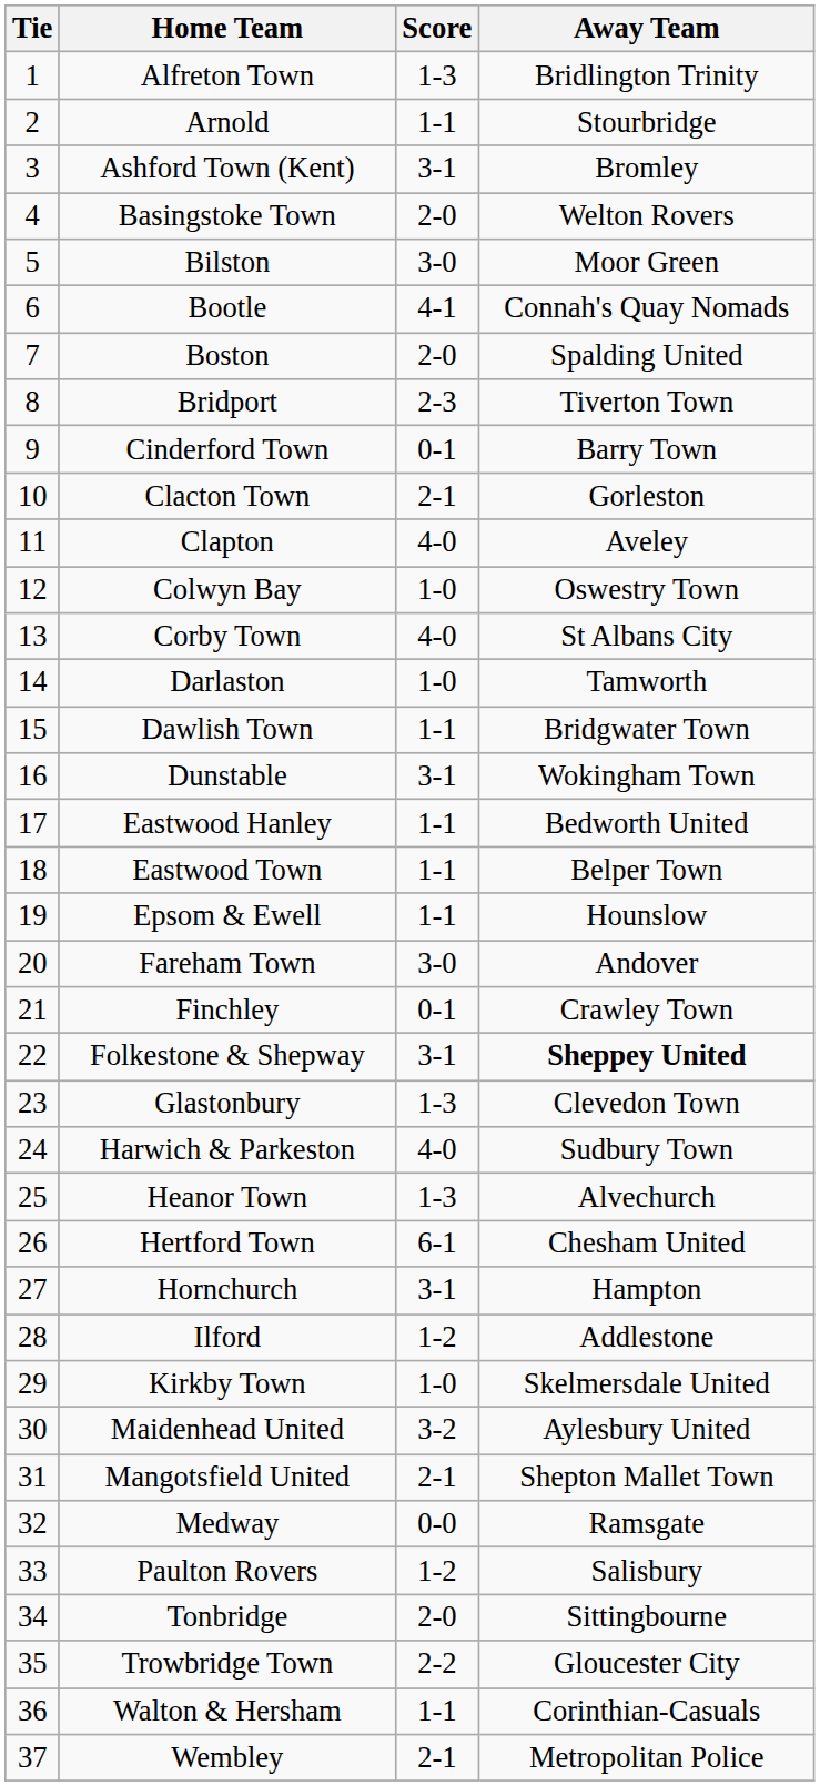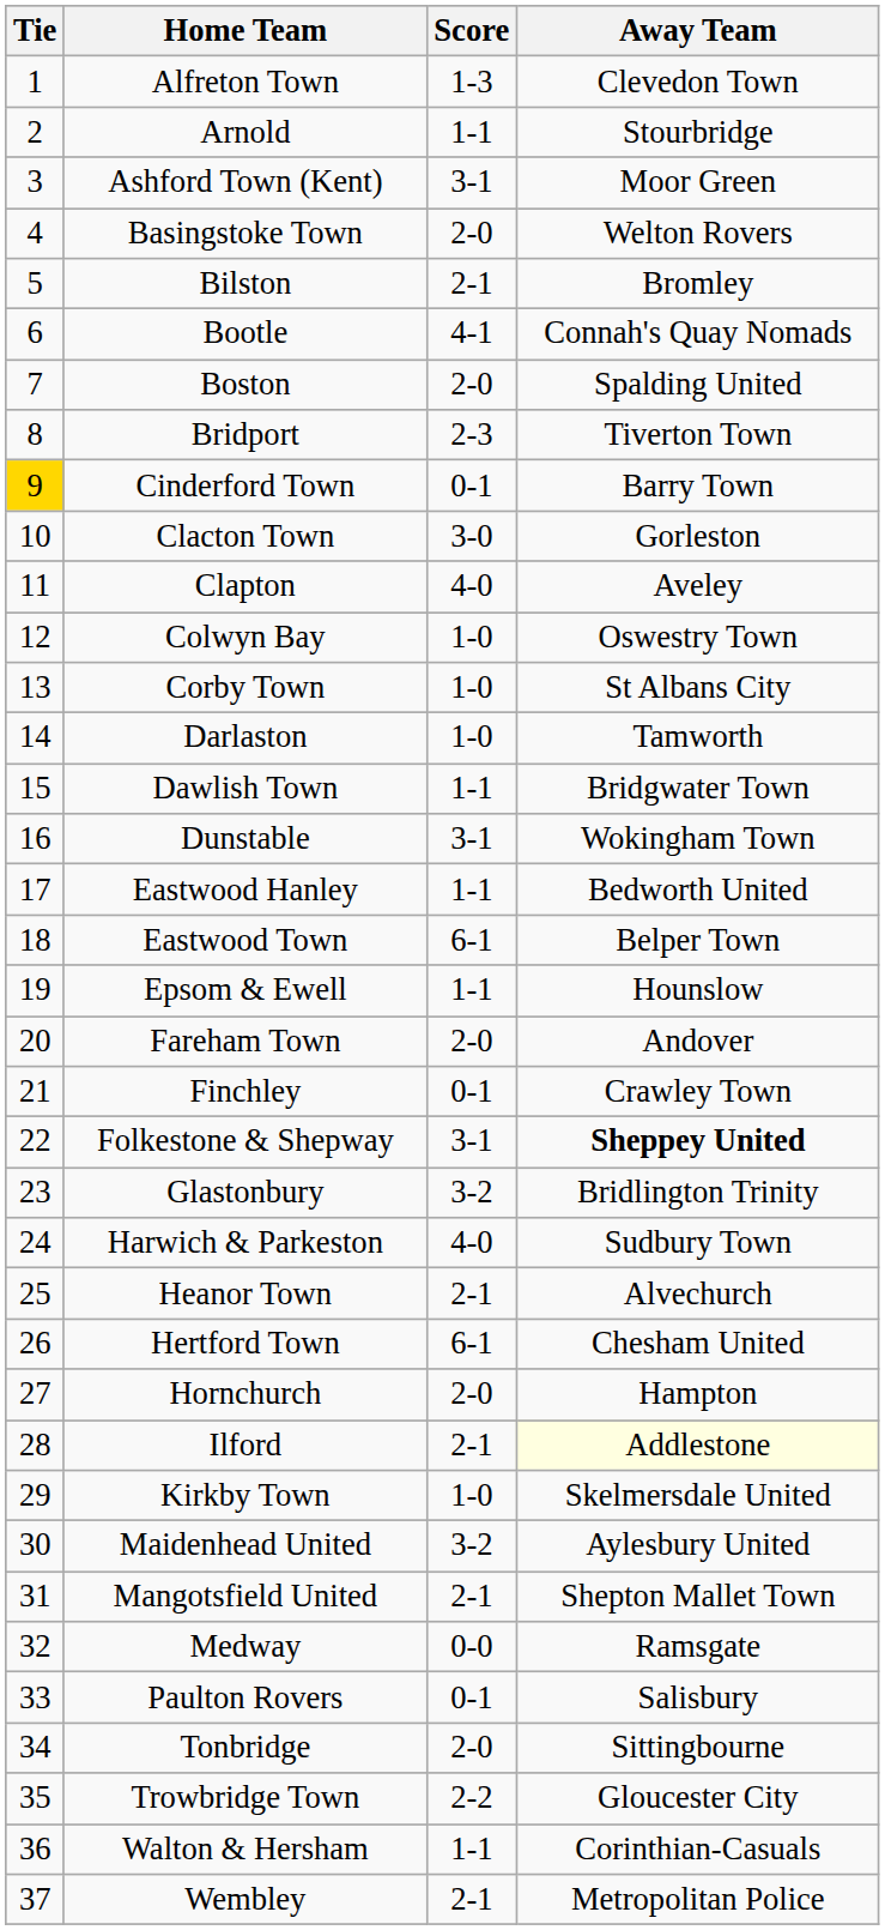Alfreton Town | Away Team: Bridlington Trinity -> Clevedon Town
Ashford Town (Kent) | Away Team: Bromley -> Moor Green
Bilston | Score: 3-0 -> 2-1
Bilston | Away Team: Moor Green -> Bromley
Cinderford Town | Tie: no background -> gold background
Clacton Town | Score: 2-1 -> 3-0
Corby Town | Score: 4-0 -> 1-0
Eastwood Town | Score: 1-1 -> 6-1
Fareham Town | Score: 3-0 -> 2-0
Glastonbury | Score: 1-3 -> 3-2
Glastonbury | Away Team: Clevedon Town -> Bridlington Trinity
Heanor Town | Score: 1-3 -> 2-1
Hornchurch | Score: 3-1 -> 2-0
Ilford | Score: 1-2 -> 2-1
Ilford | Away Team: no background -> lightyellow background
Paulton Rovers | Score: 1-2 -> 0-1
